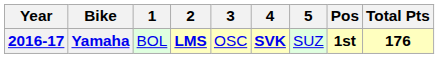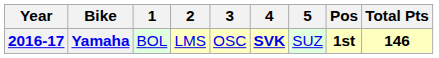Yamaha | 2: bold -> normal
Yamaha | Total Pts: 176 -> 146
